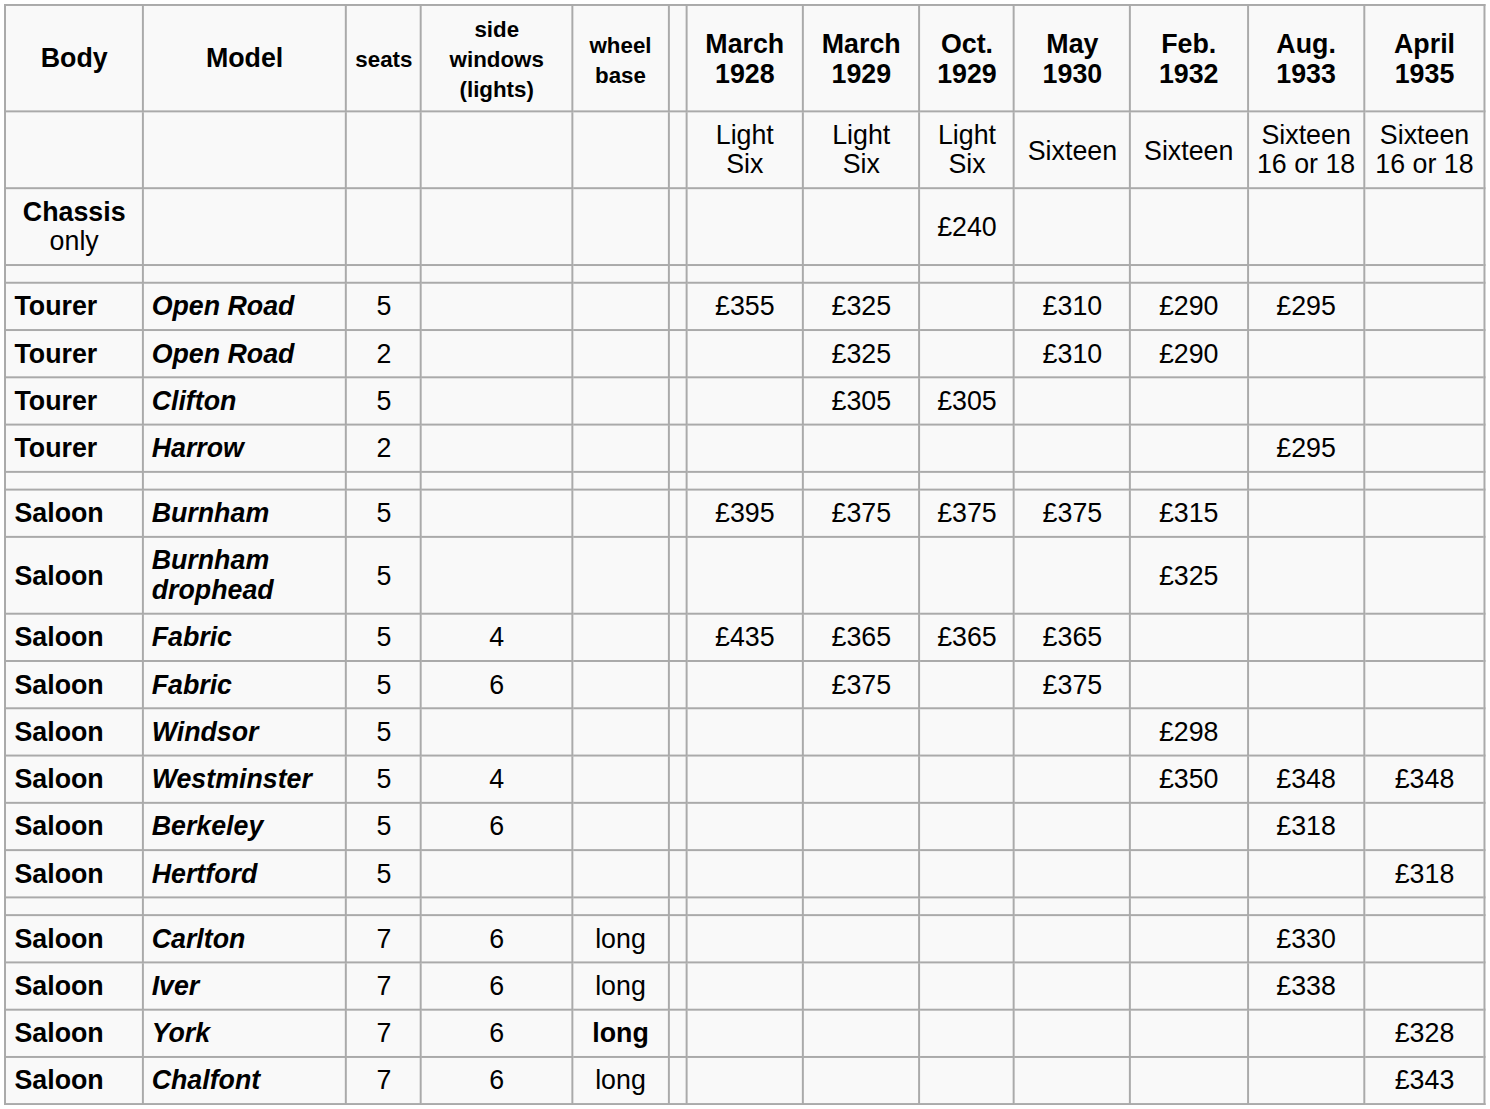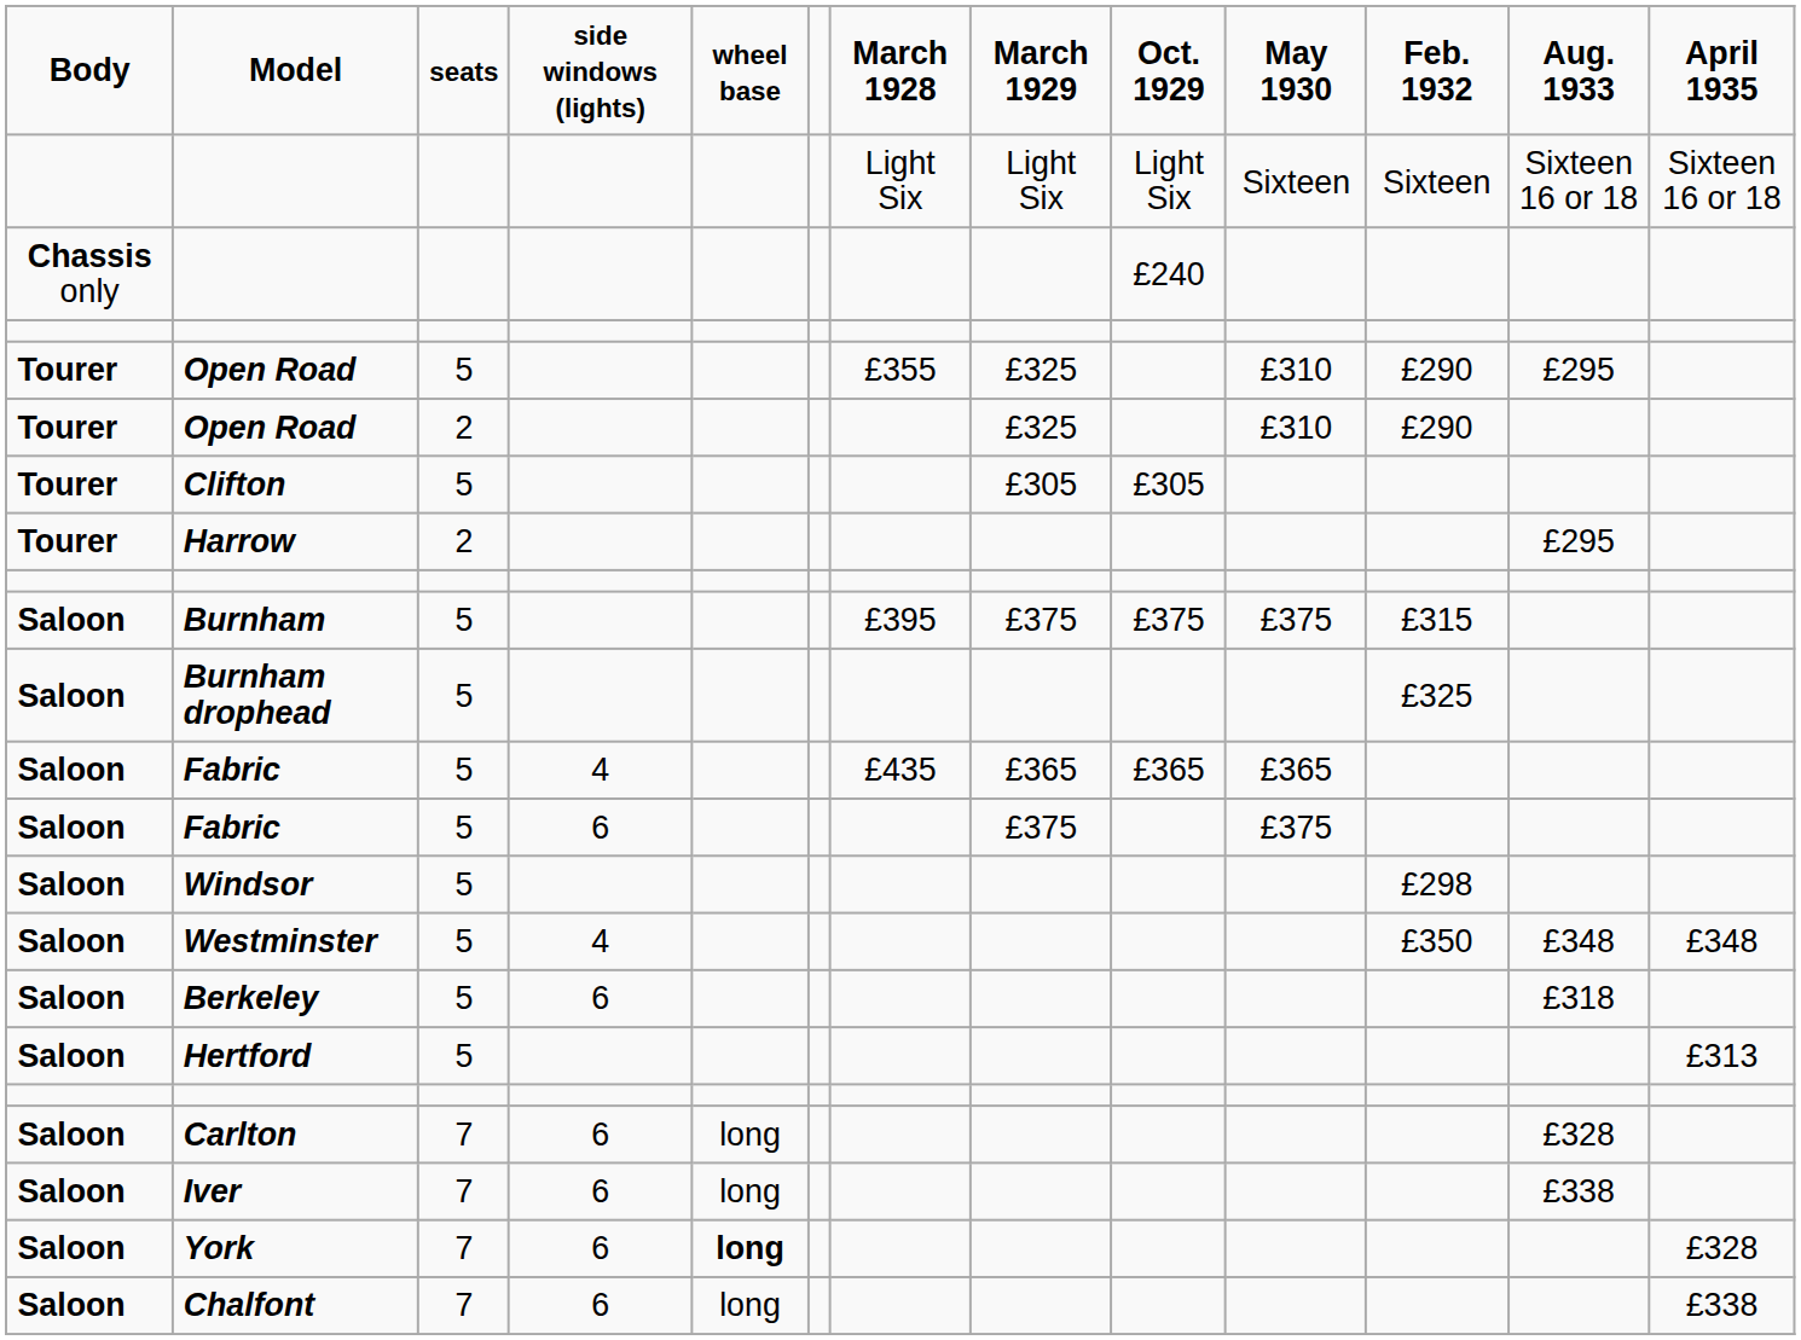Hertford | April 1935: £318 -> £313
Carlton | Aug. 1933: £330 -> £328
Chalfont | April 1935: £343 -> £338
